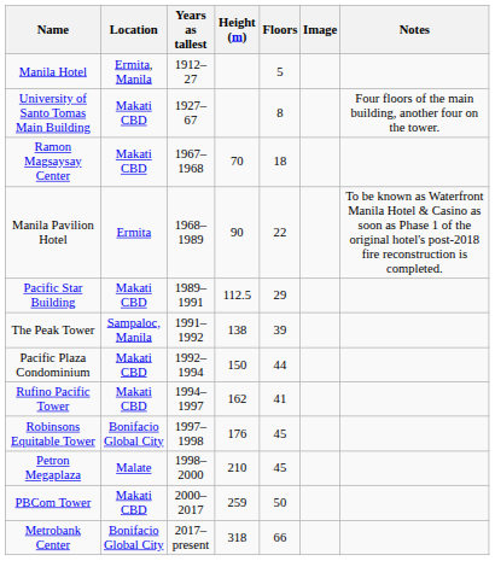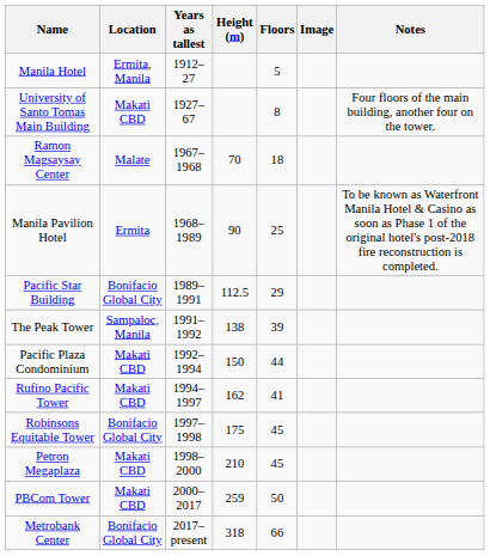Ramon Magsaysay Center | Location: Makati CBD -> Malate
Manila Pavilion Hotel | Floors: 22 -> 25
Pacific Star Building | Location: Makati CBD -> Bonifacio Global City
Robinsons Equitable Tower | Height (m): 176 -> 175
Petron Megaplaza | Location: Malate -> Makati CBD
